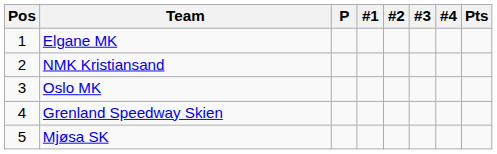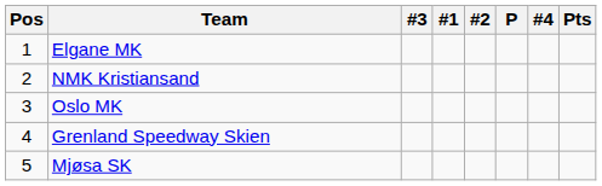columns swapped: P <-> #3
